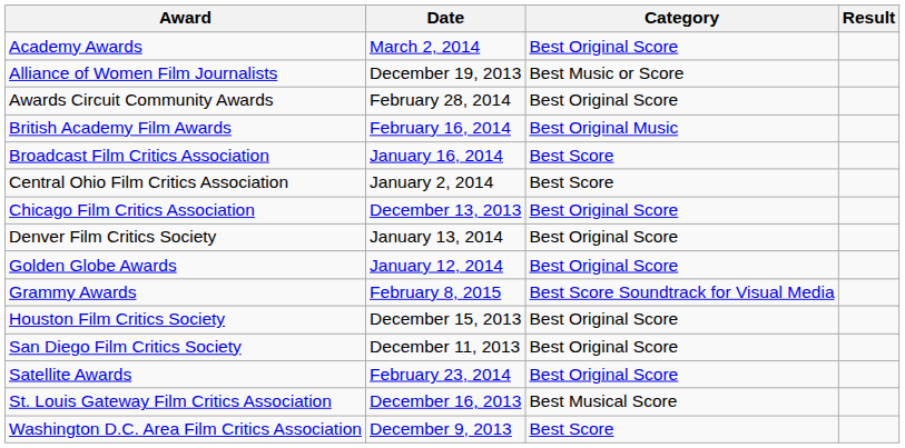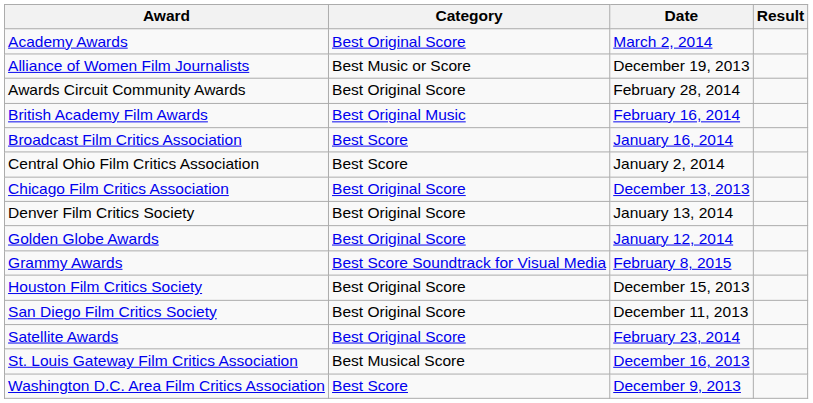columns swapped: Date <-> Category
